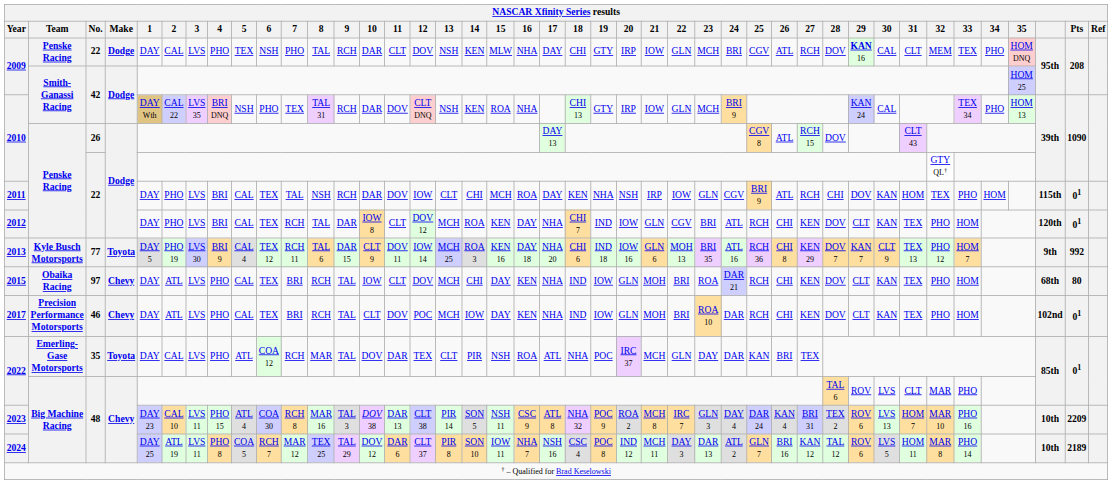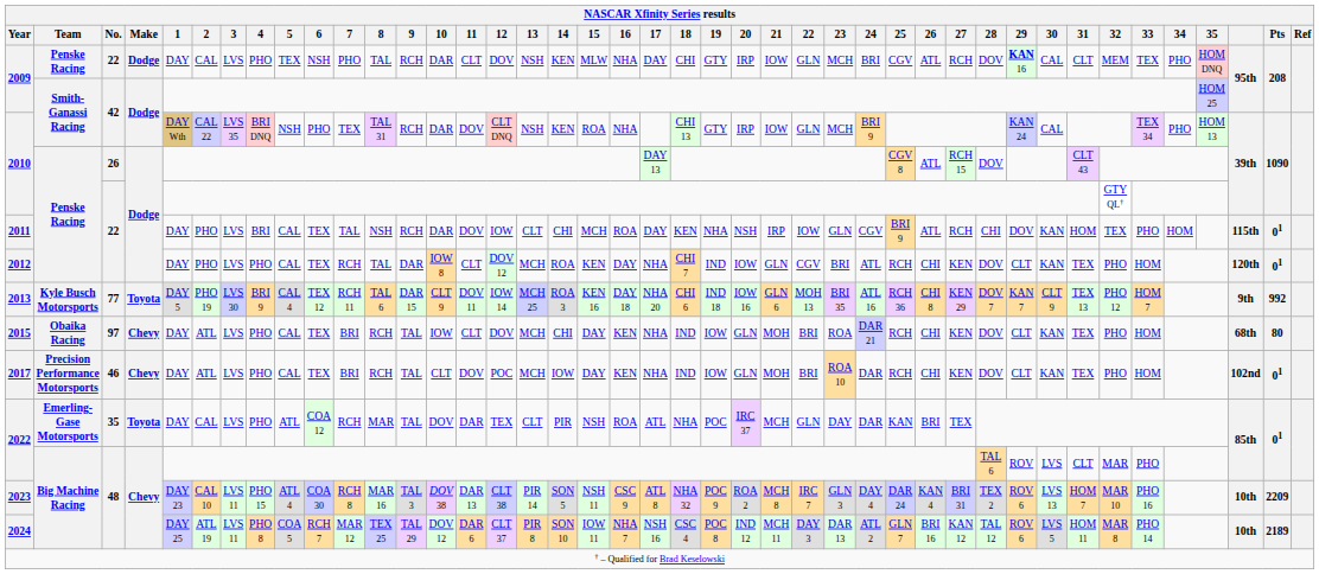2012 | 4: BRI -> PHO
